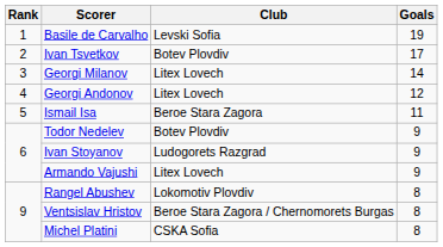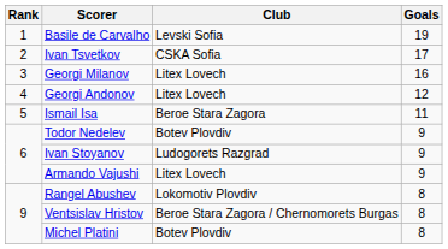Ivan Tsvetkov | Club: Botev Plovdiv -> CSKA Sofia
Georgi Milanov | Goals: 14 -> 16
Michel Platini | Club: CSKA Sofia -> Botev Plovdiv
